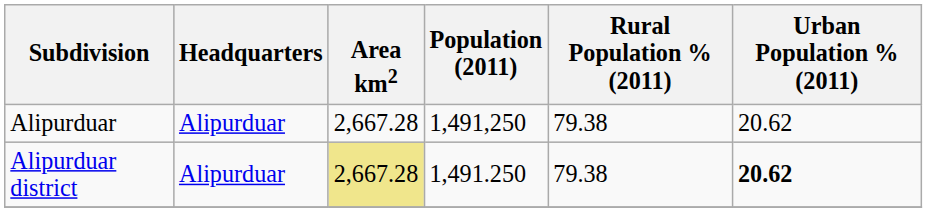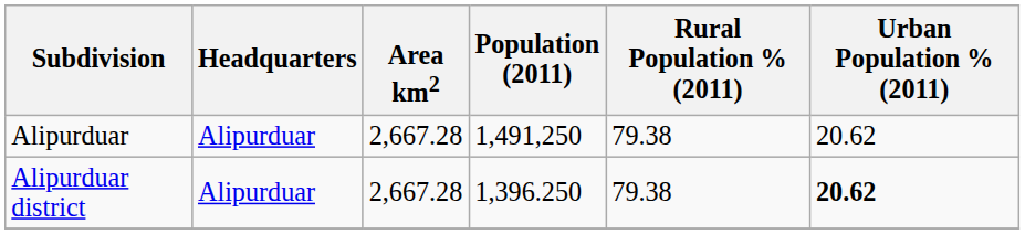Alipurduar district | Area km2: khaki background -> no background
Alipurduar district | Population (2011): 1,491.250 -> 1,396.250
